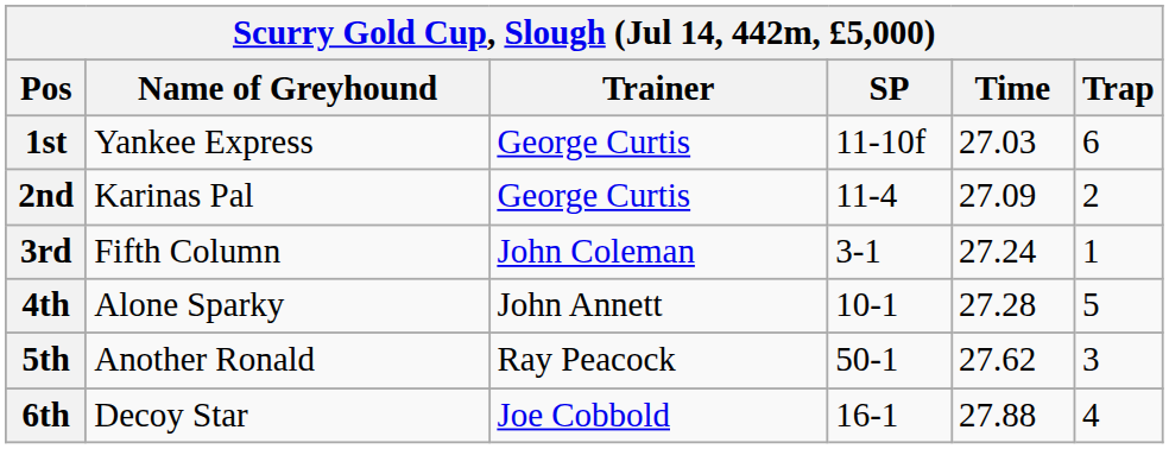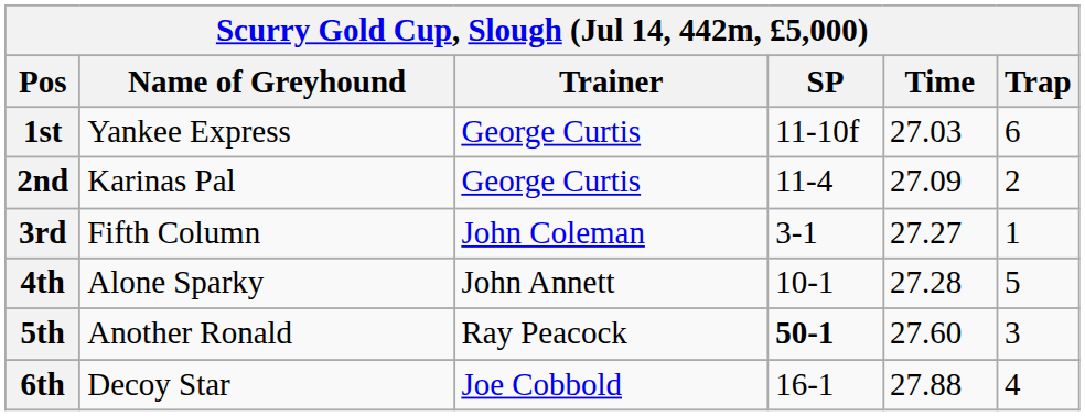3rd | Time: 27.24 -> 27.27
5th | SP: normal -> bold
5th | Time: 27.62 -> 27.60
